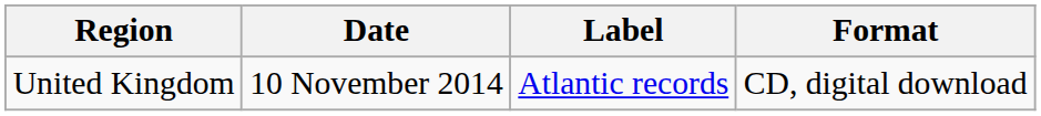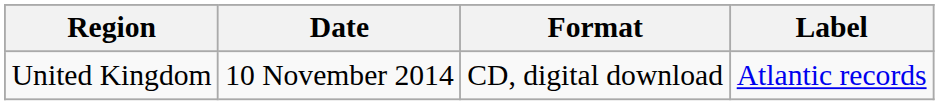columns swapped: Format <-> Label
